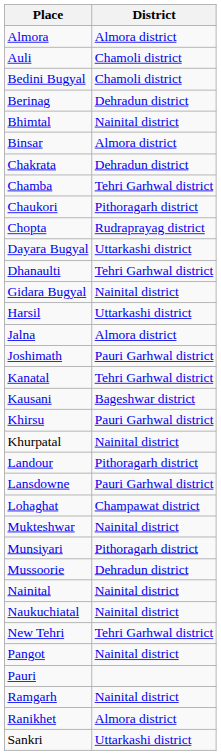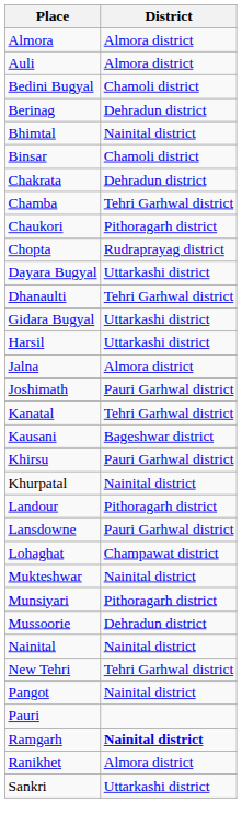Auli | District: Chamoli district -> Almora district
Binsar | District: Almora district -> Chamoli district
Gidara Bugyal | District: Nainital district -> Uttarkashi district
- row: Naukuchiatal | Nainital district
Ramgarh | District: normal -> bold
